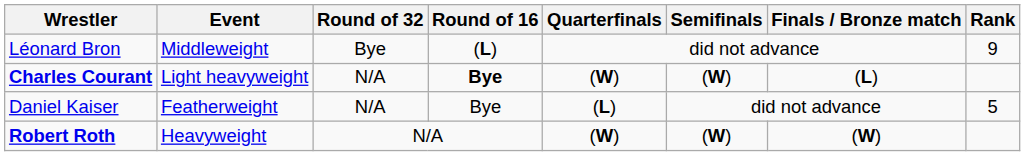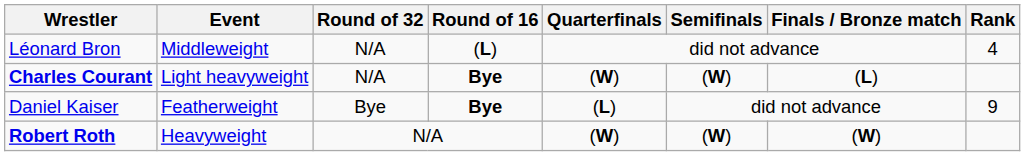Léonard Bron | Round of 32: Bye -> N/A
Léonard Bron | Rank: 9 -> 4
Daniel Kaiser | Round of 32: N/A -> Bye
Daniel Kaiser | Round of 16: normal -> bold
Daniel Kaiser | Rank: 5 -> 9
